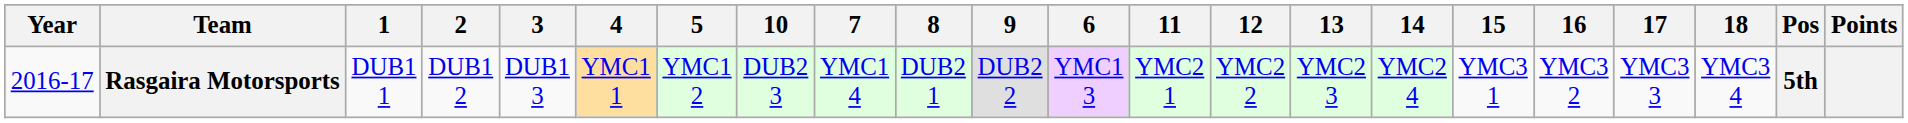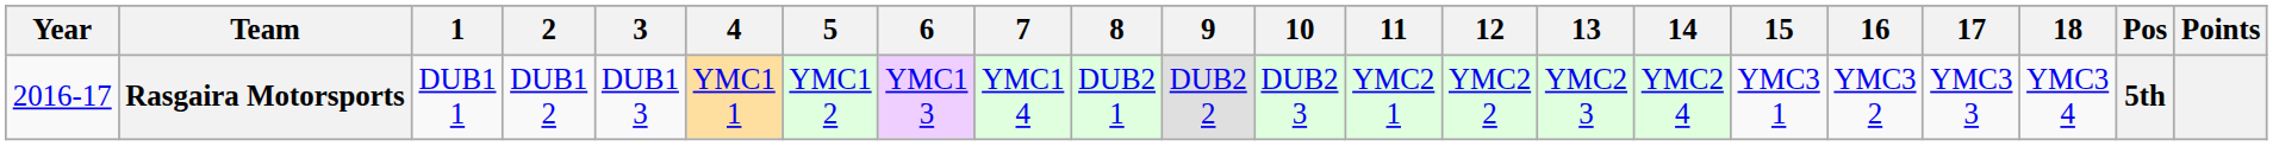columns swapped: 6 <-> 10
